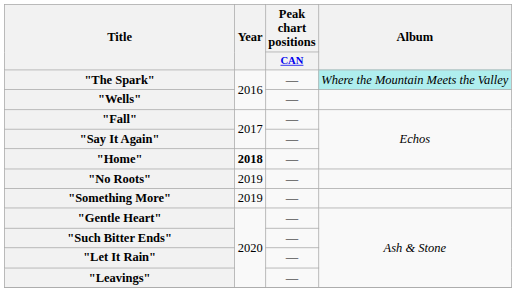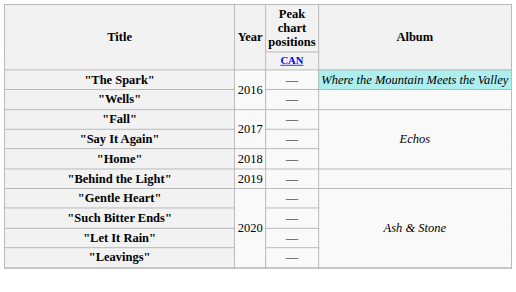"Home" | Year: bold -> normal
- row: "No Roots" | 2019 | —
- row: "Something More" | 2019 | —
+ row: "Behind the Light" | 2019 | —
